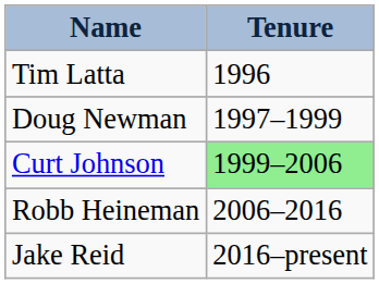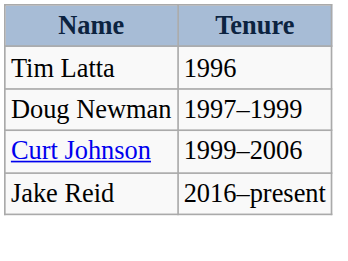Curt Johnson | Tenure: lightgreen background -> no background
- row: Robb Heineman | 2006–2016
